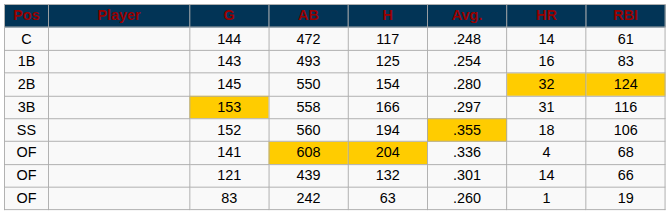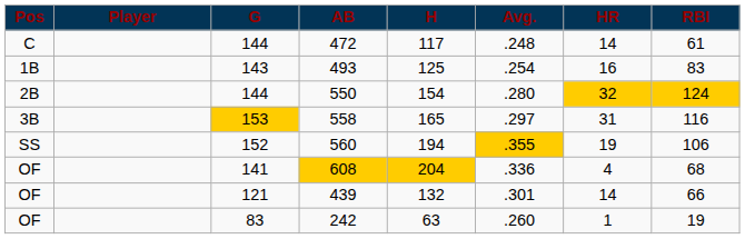550 | G: 145 -> 144
558 | H: 166 -> 165
560 | HR: 18 -> 19
